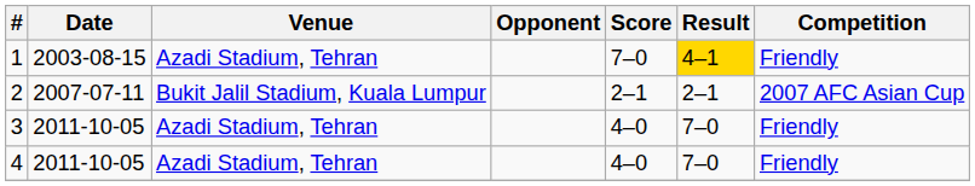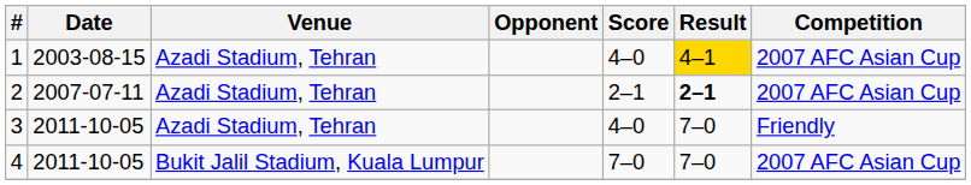1 | Score: 7–0 -> 4–0
1 | Competition: Friendly -> 2007 AFC Asian Cup
2 | Venue: Bukit Jalil Stadium, Kuala Lumpur -> Azadi Stadium, Tehran
2 | Result: normal -> bold
4 | Venue: Azadi Stadium, Tehran -> Bukit Jalil Stadium, Kuala Lumpur
4 | Score: 4–0 -> 7–0
4 | Competition: Friendly -> 2007 AFC Asian Cup
